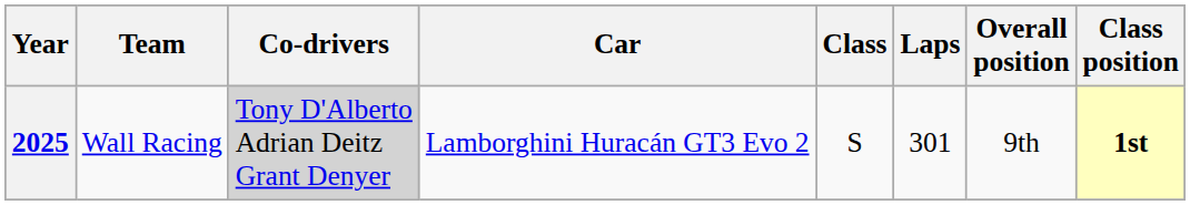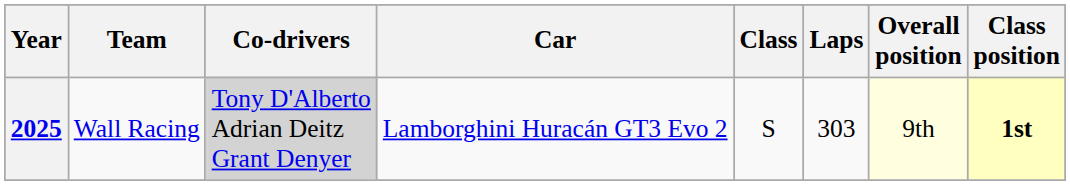2025 | Laps: 301 -> 303
2025 | Overall position: no background -> lightyellow background
